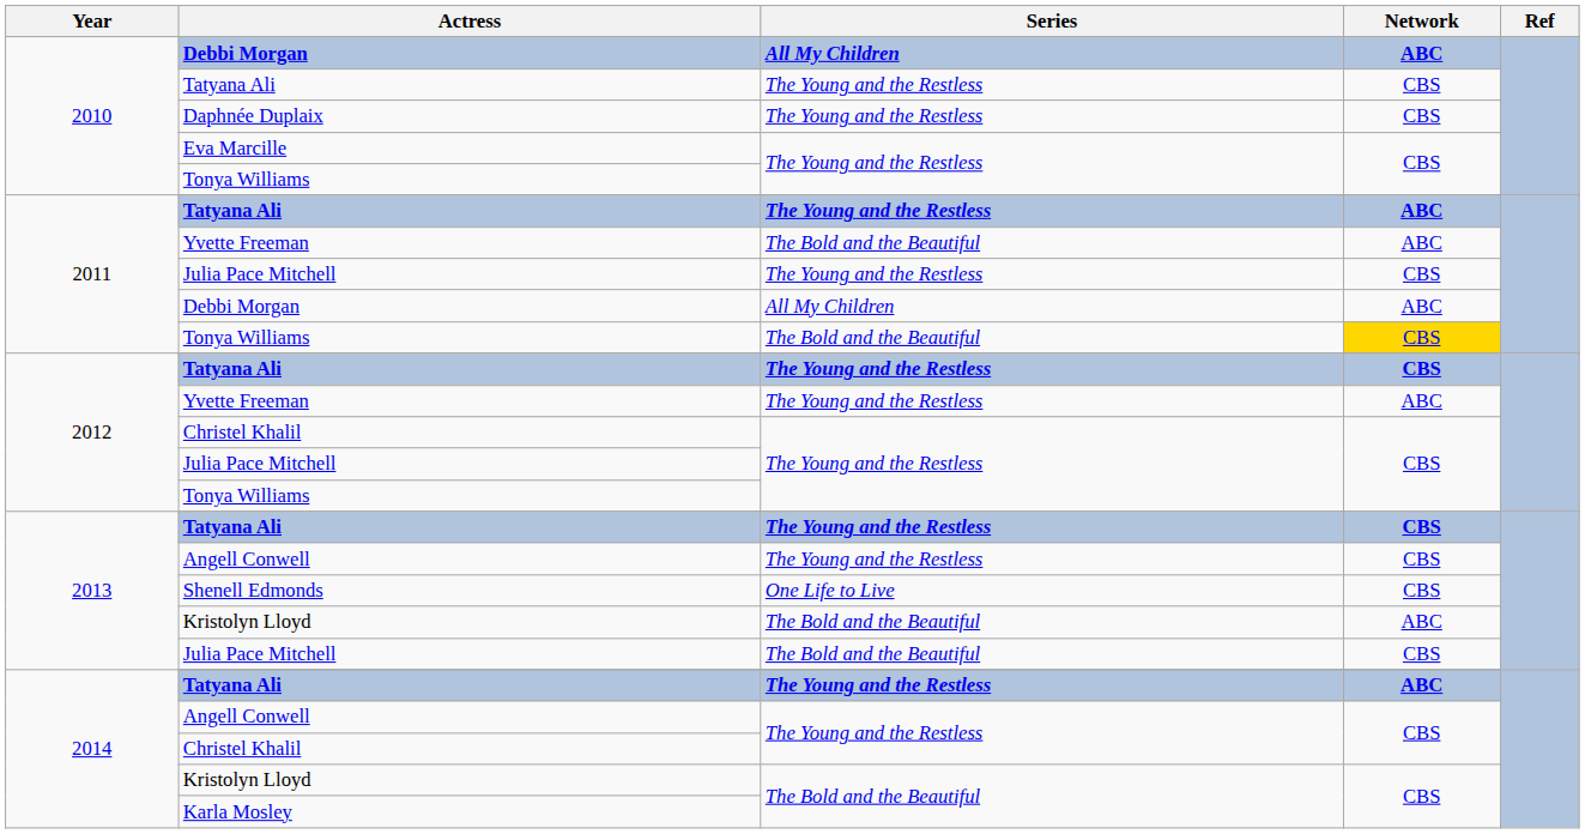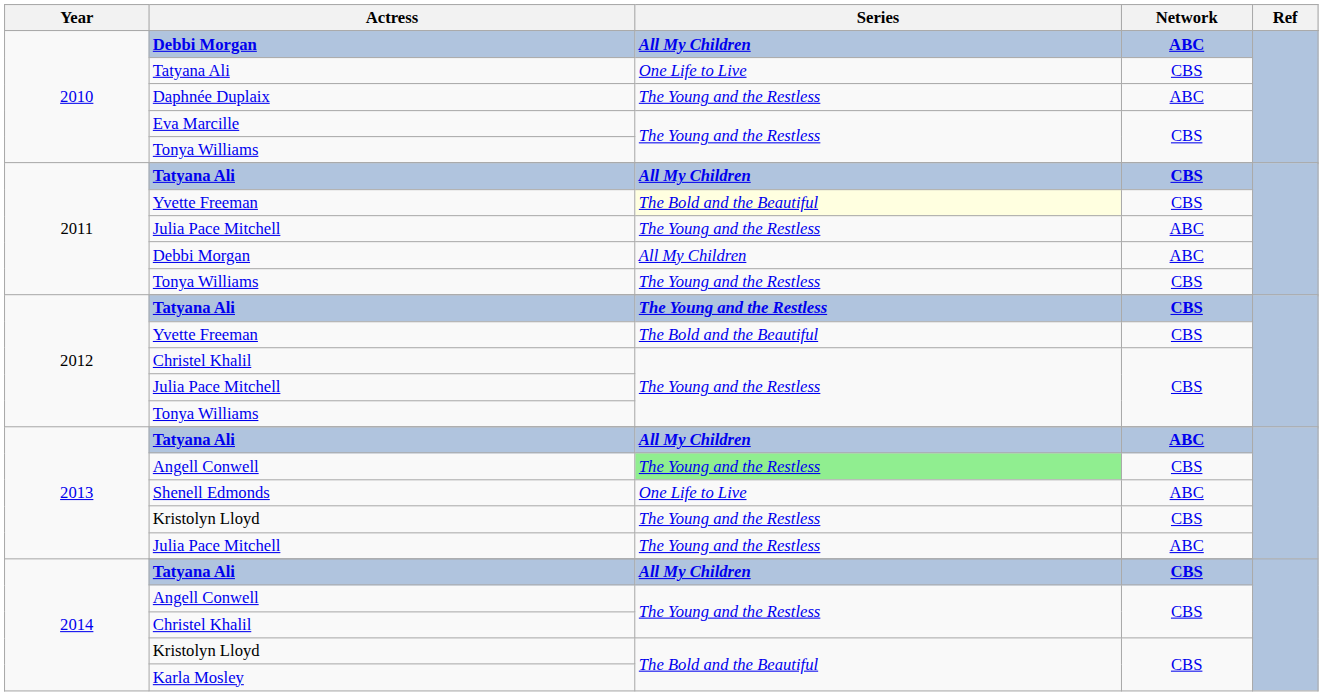2010 / Tatyana Ali | Series: The Young and the Restless -> One Life to Live
Daphnée Duplaix | Network: CBS -> ABC
2011 / Tatyana Ali | Series: The Young and the Restless -> All My Children
2011 / Tatyana Ali | Network: ABC -> CBS
2011 / Yvette Freeman | Series: no background -> lightyellow background
2011 / Yvette Freeman | Network: ABC -> CBS
2011 / Julia Pace Mitchell | Network: CBS -> ABC
2011 / Tonya Williams | Series: The Bold and the Beautiful -> The Young and the Restless
2011 / Tonya Williams | Network: gold background -> no background
2012 / Yvette Freeman | Series: The Young and the Restless -> The Bold and the Beautiful
2012 / Yvette Freeman | Network: ABC -> CBS
2013 / Tatyana Ali | Series: The Young and the Restless -> All My Children
2013 / Tatyana Ali | Network: CBS -> ABC
2013 / Angell Conwell | Series: no background -> lightgreen background
Shenell Edmonds | Network: CBS -> ABC
2013 / Kristolyn Lloyd | Series: The Bold and the Beautiful -> The Young and the Restless
2013 / Kristolyn Lloyd | Network: ABC -> CBS
2013 / Julia Pace Mitchell | Series: The Bold and the Beautiful -> The Young and the Restless
2013 / Julia Pace Mitchell | Network: CBS -> ABC
2014 / Tatyana Ali | Series: The Young and the Restless -> All My Children
2014 / Tatyana Ali | Network: ABC -> CBS
